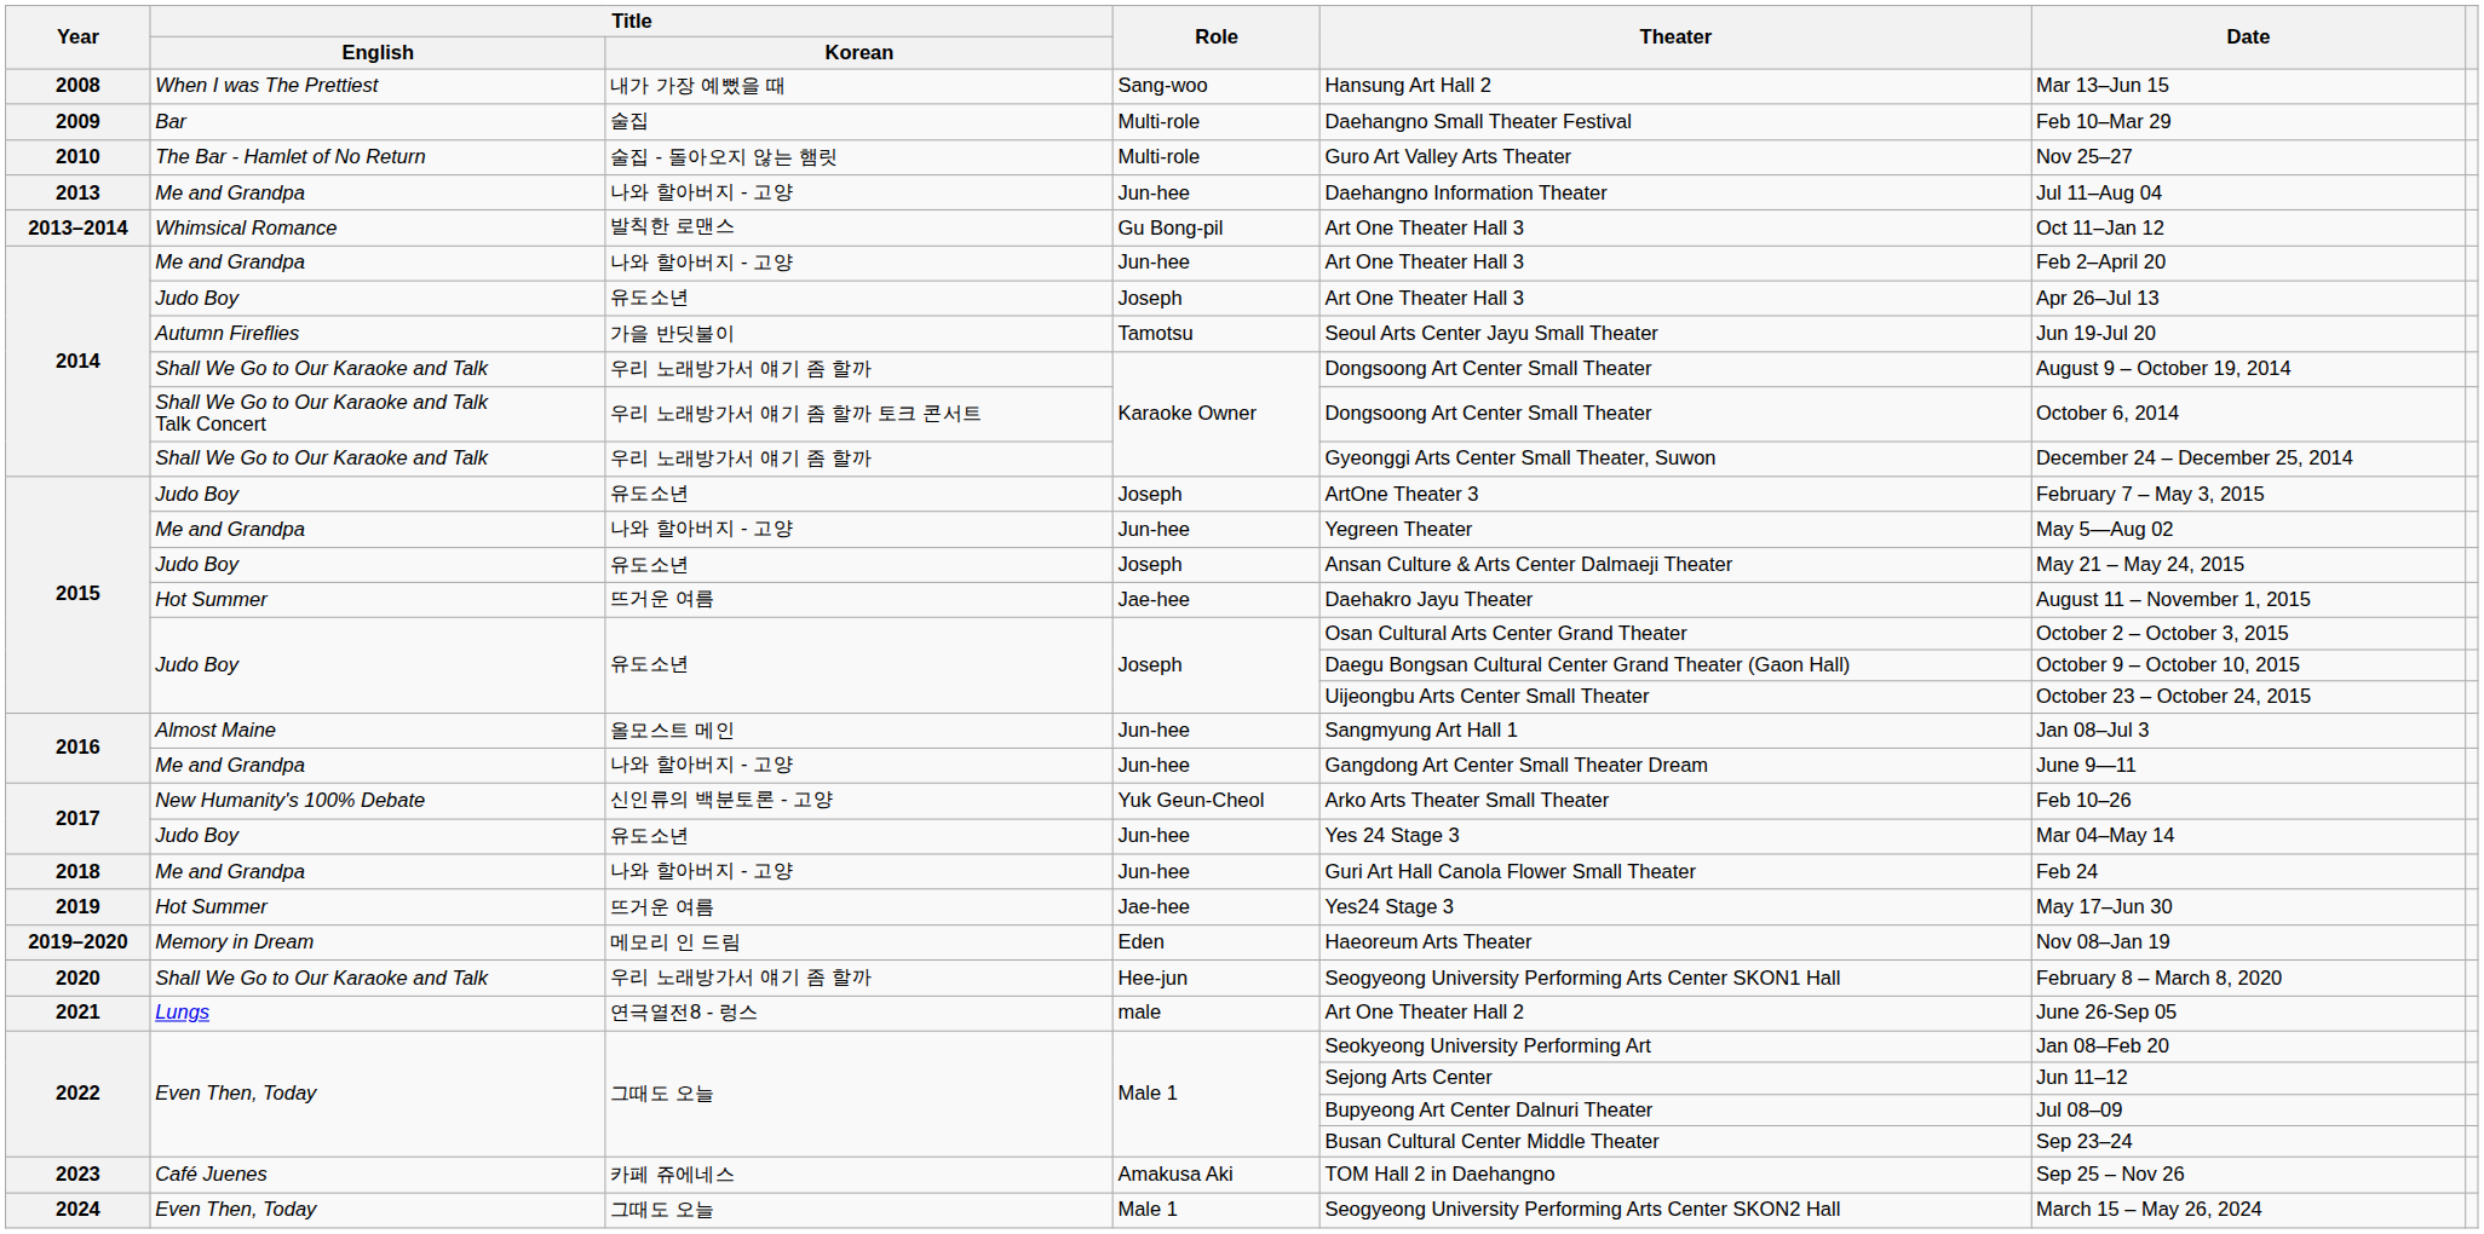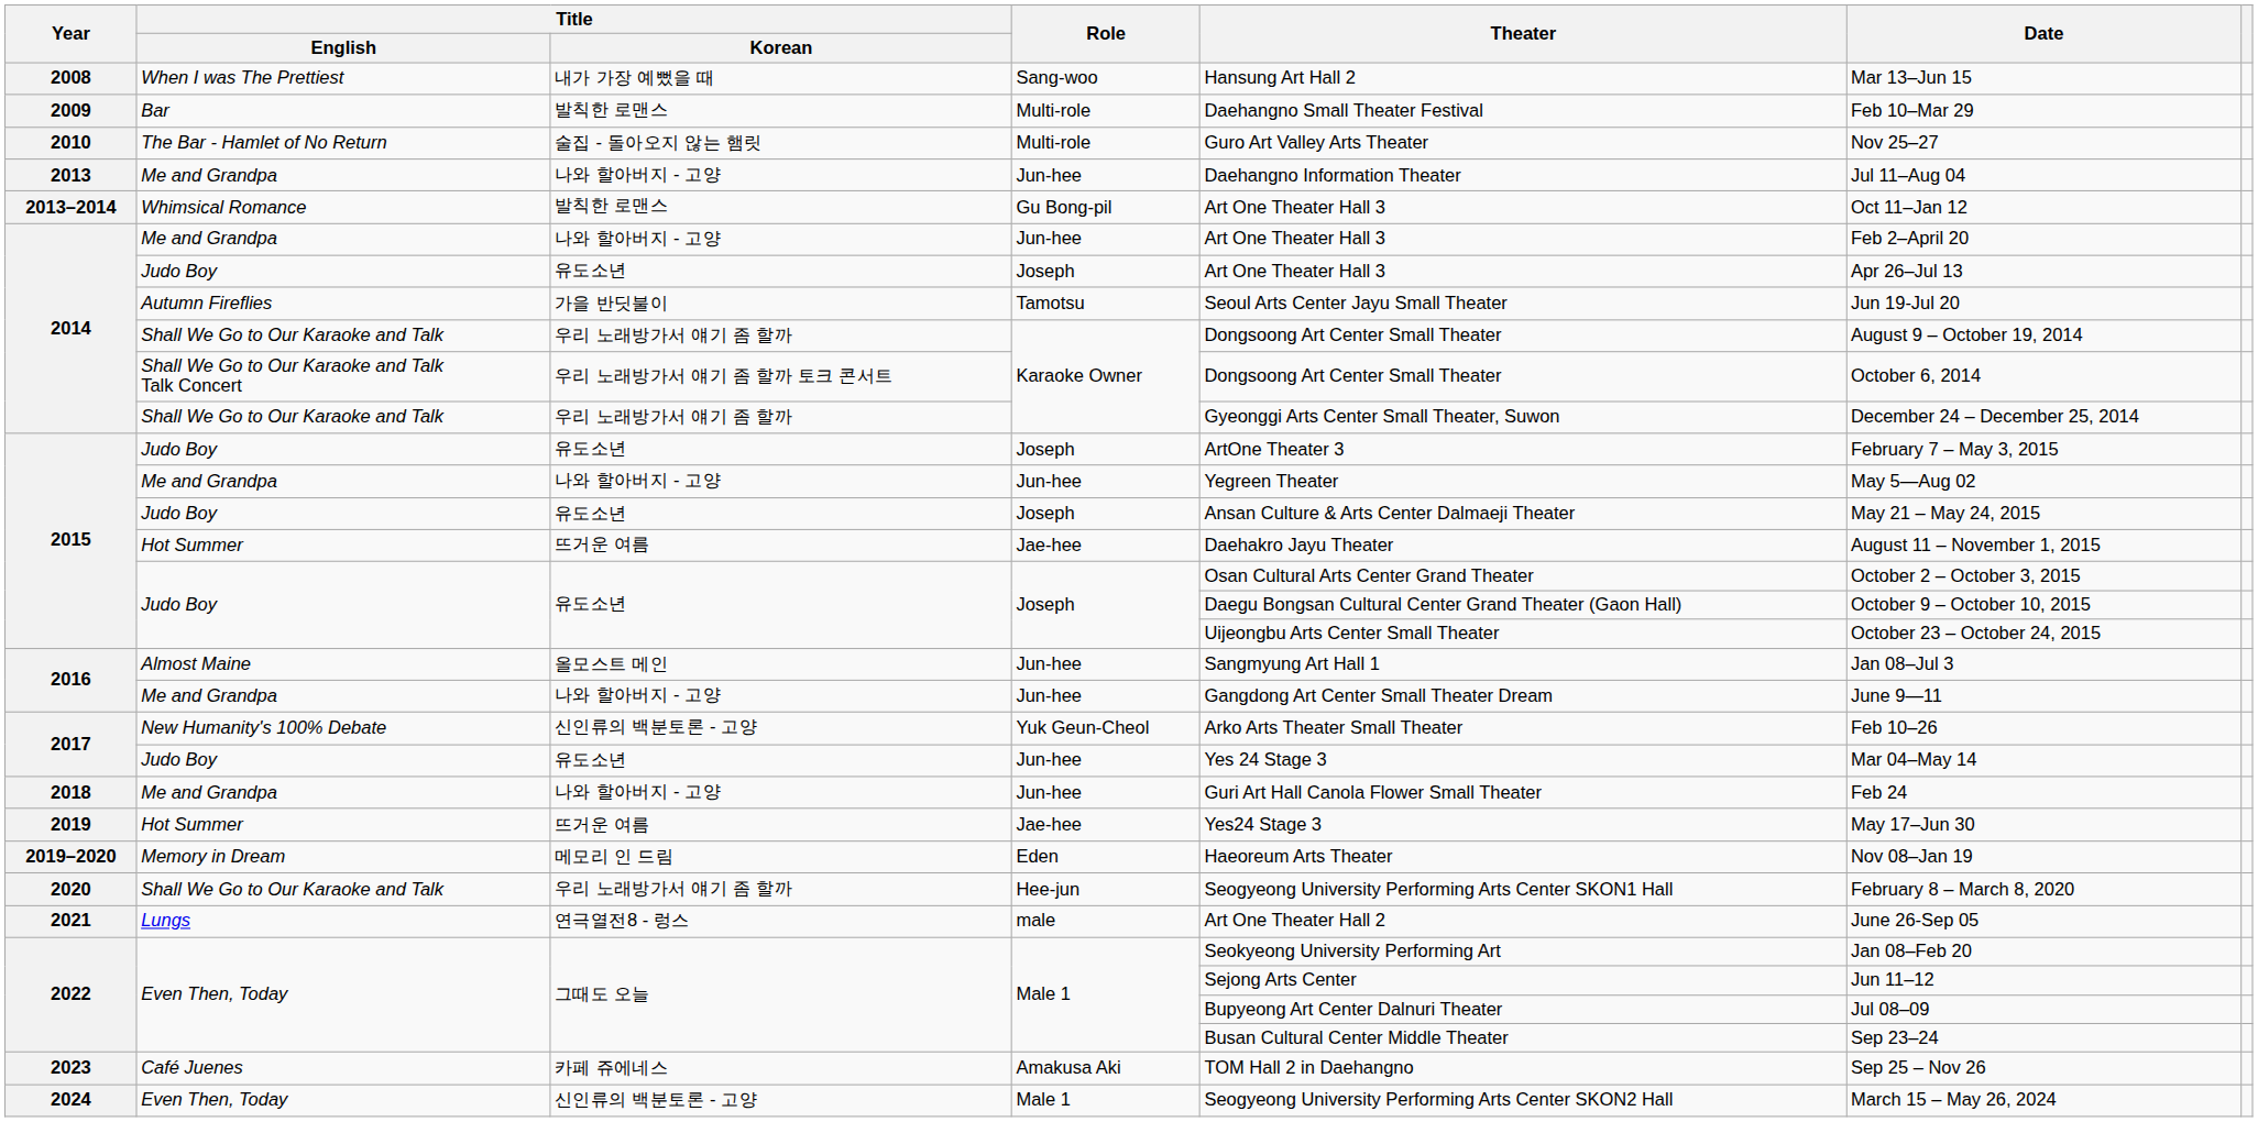2009 | Title / Korean: 술집 -> 발칙한 로맨스
2024 | Title / Korean: 그때도 오늘 -> 신인류의 백분토론 - 고양
